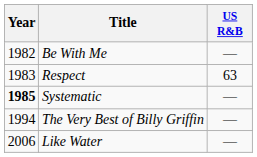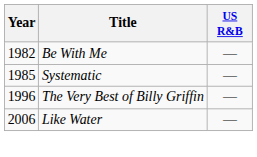- row: 1983 | Respect | 63
Systematic | Year: bold -> normal
The Very Best of Billy Griffin | Year: 1994 -> 1996
